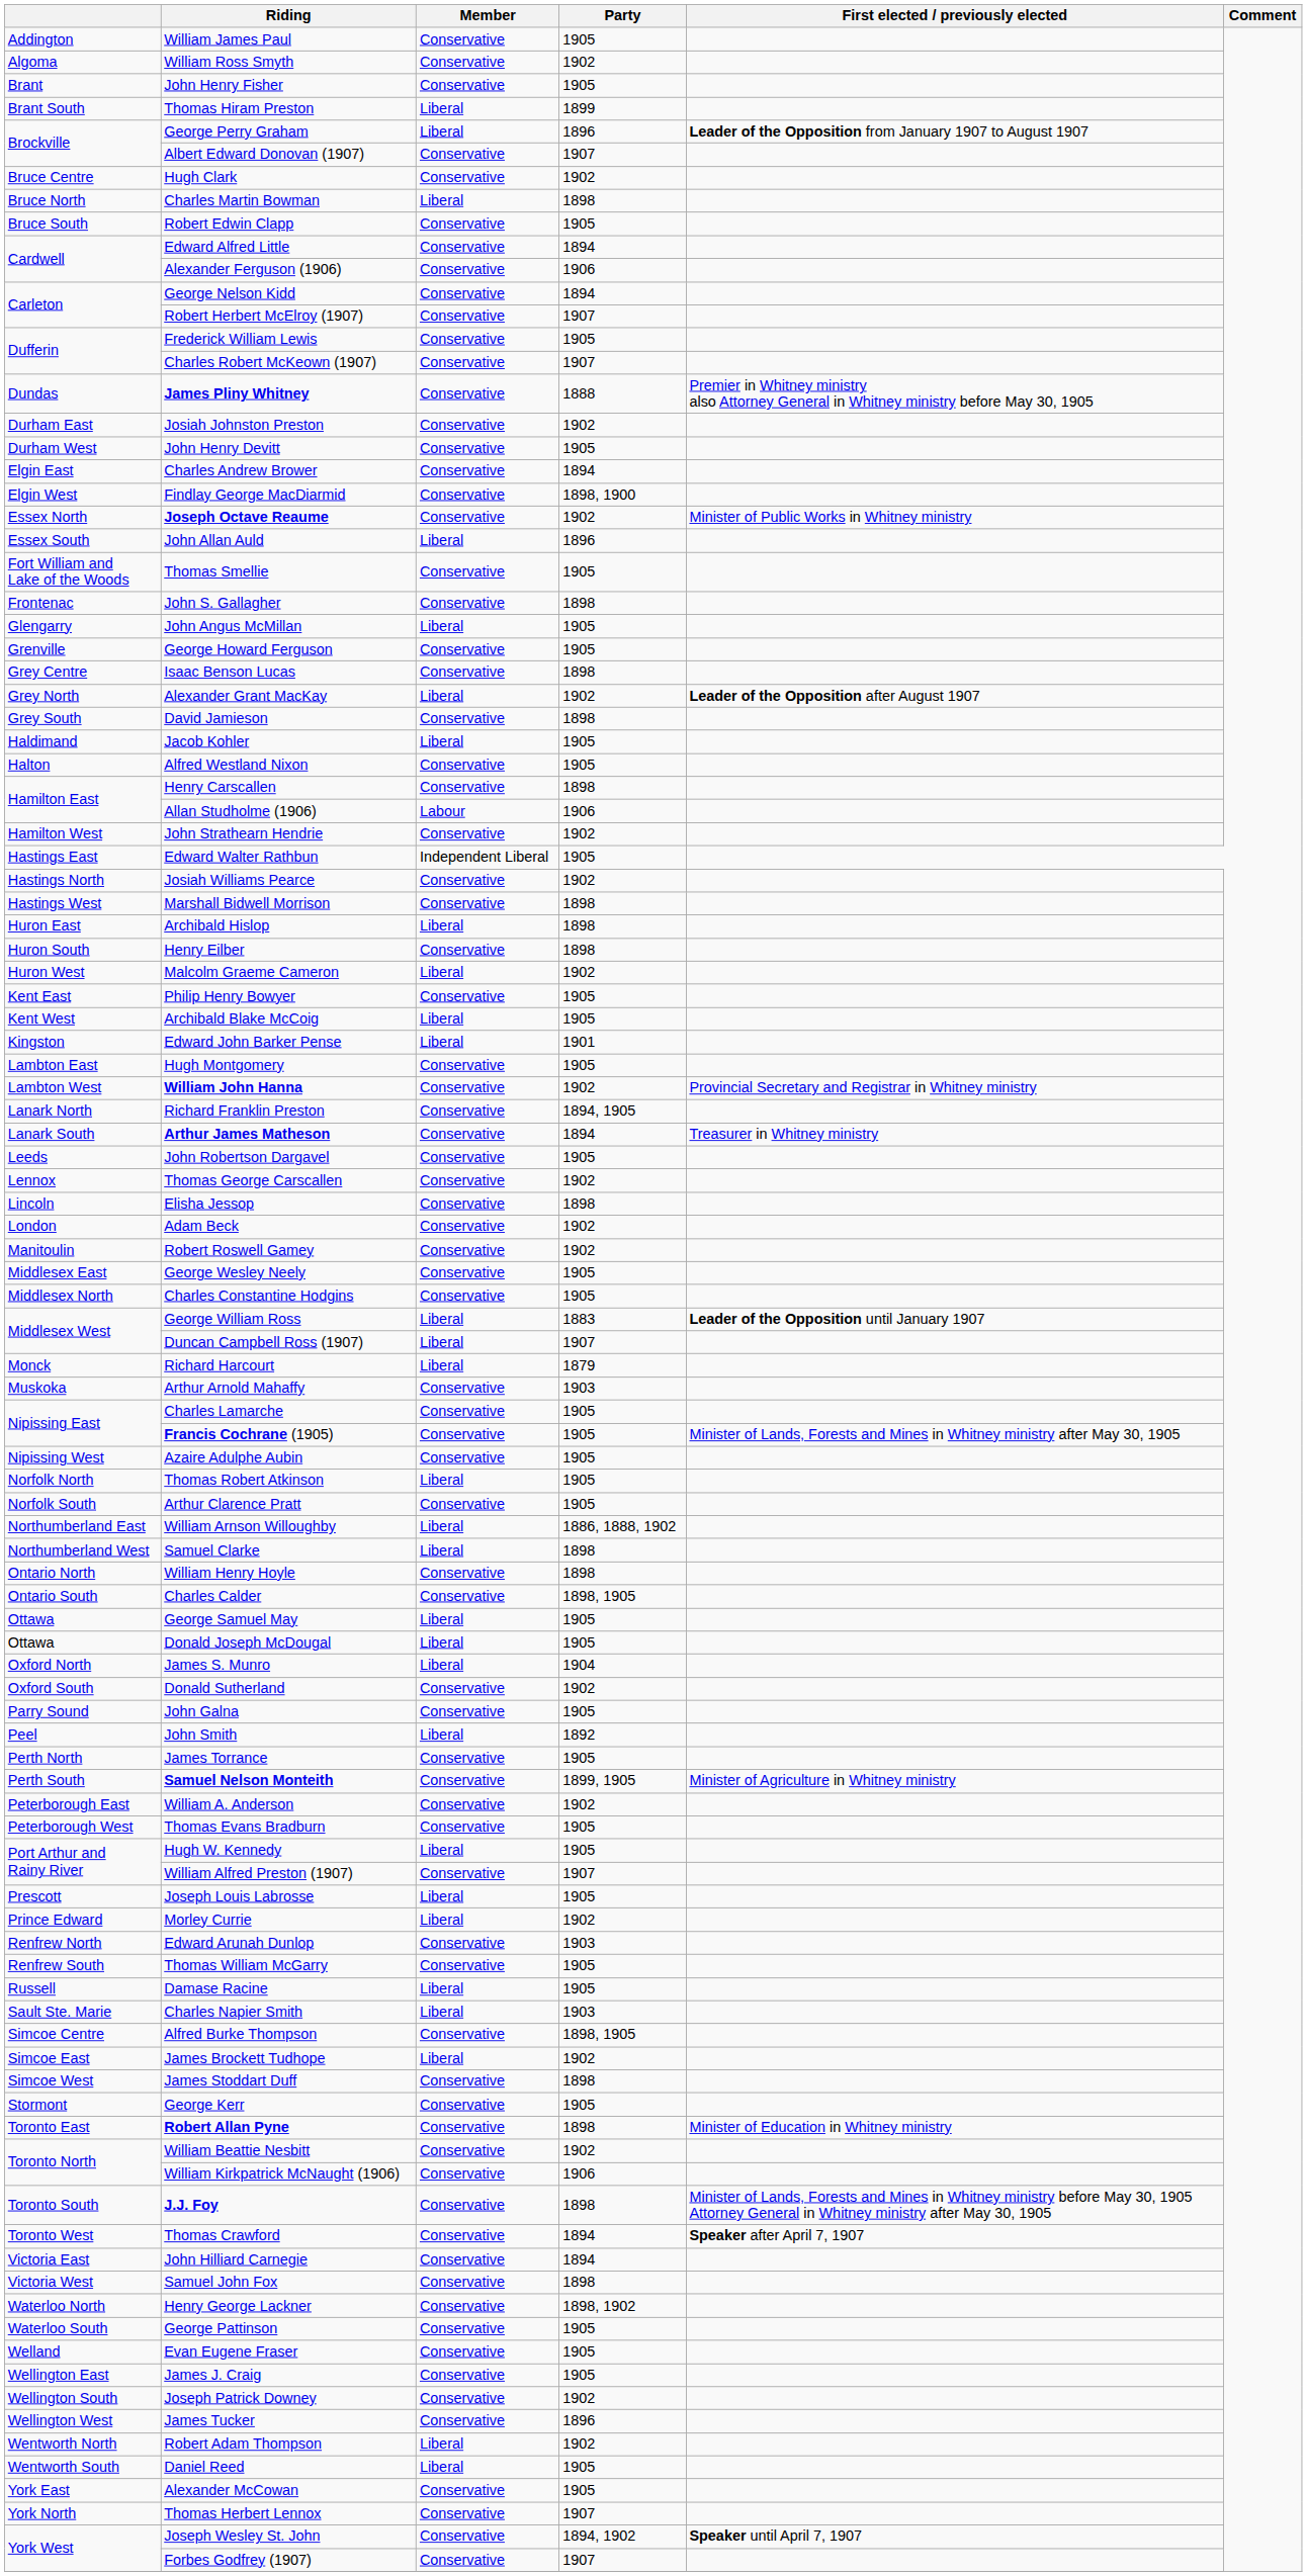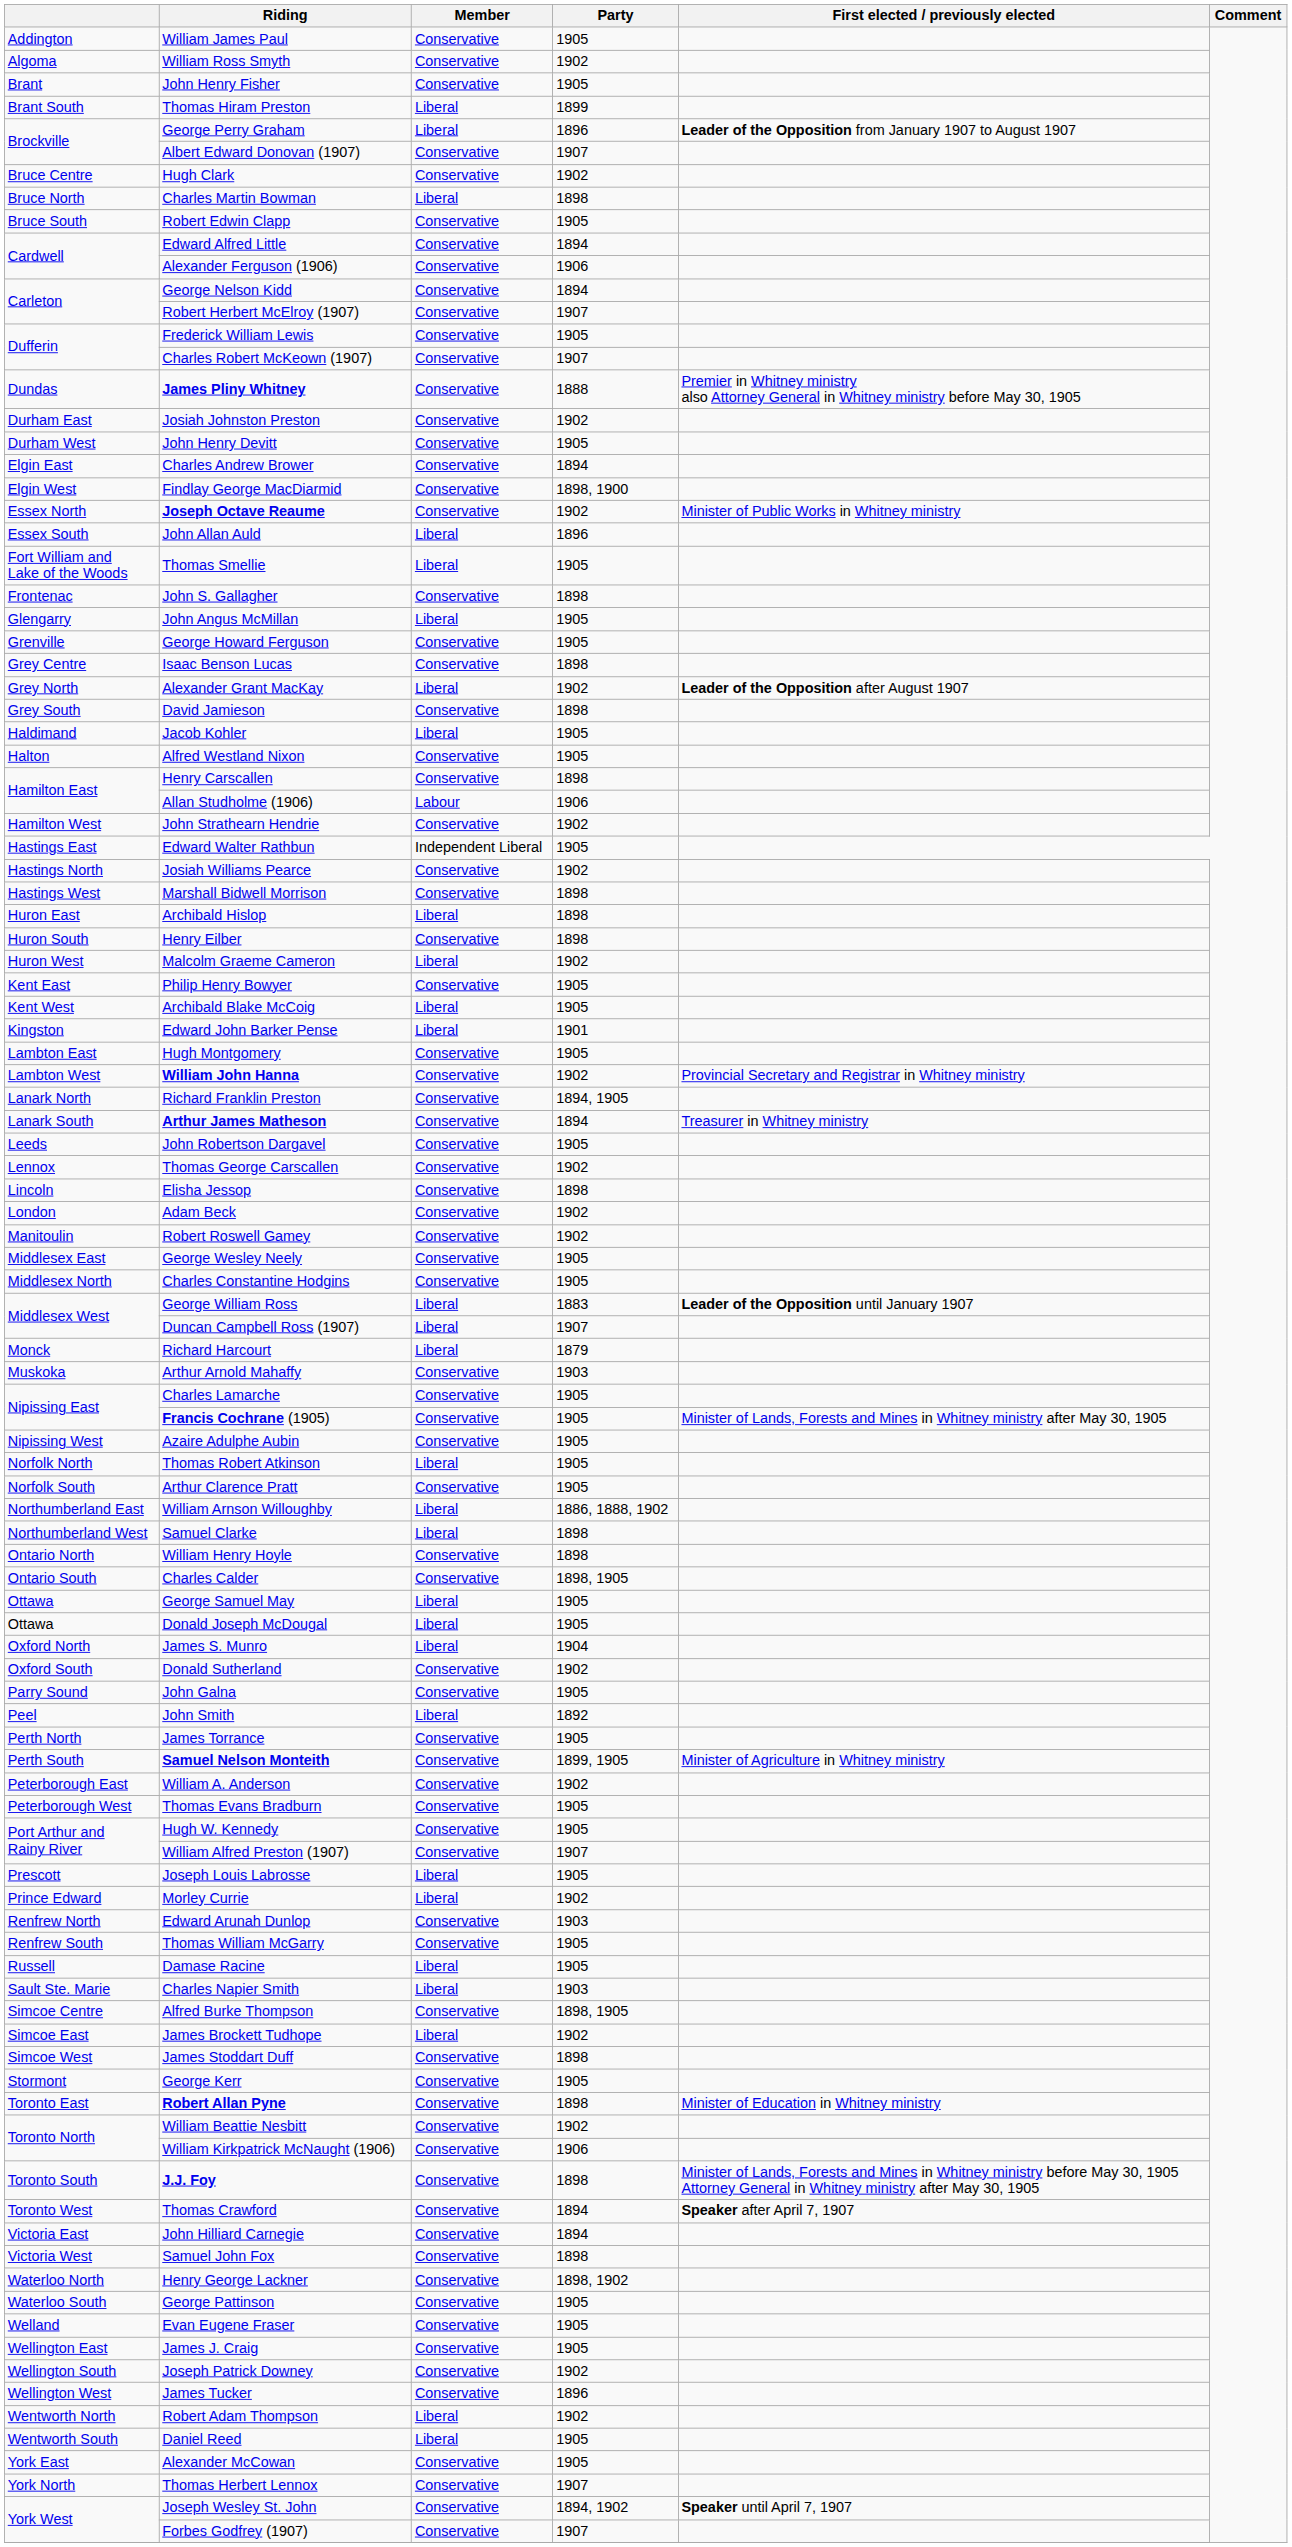Thomas Smellie | Member: Conservative -> Liberal
Hugh W. Kennedy | Member: Liberal -> Conservative
